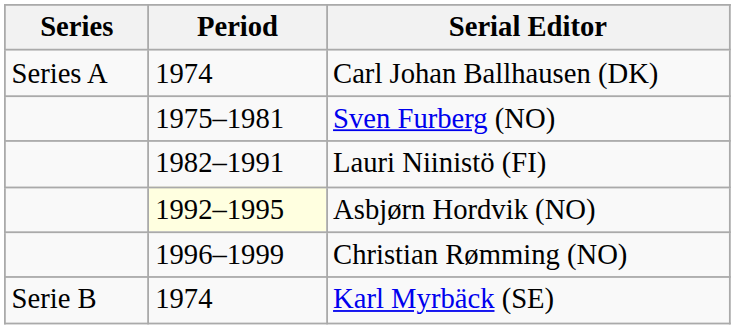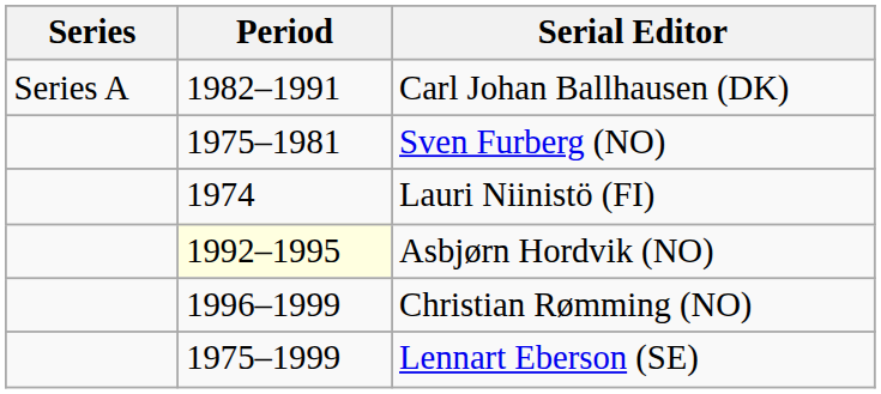Carl Johan Ballhausen (DK) | Period: 1974 -> 1982–1991
Lauri Niinistö (FI) | Period: 1982–1991 -> 1974
- row: Serie B | 1974 | Karl Myrbäck (SE)
+ row: 1975–1999 | Lennart Eberson (SE)
